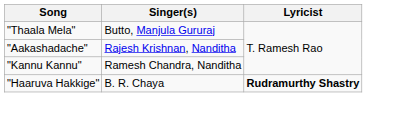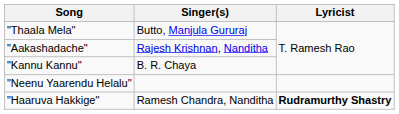"Kannu Kannu" | Singer(s): Ramesh Chandra, Nanditha -> B. R. Chaya
+ row: "Neenu Yaarendu Helalu"
"Haaruva Hakkige" | Singer(s): B. R. Chaya -> Ramesh Chandra, Nanditha
